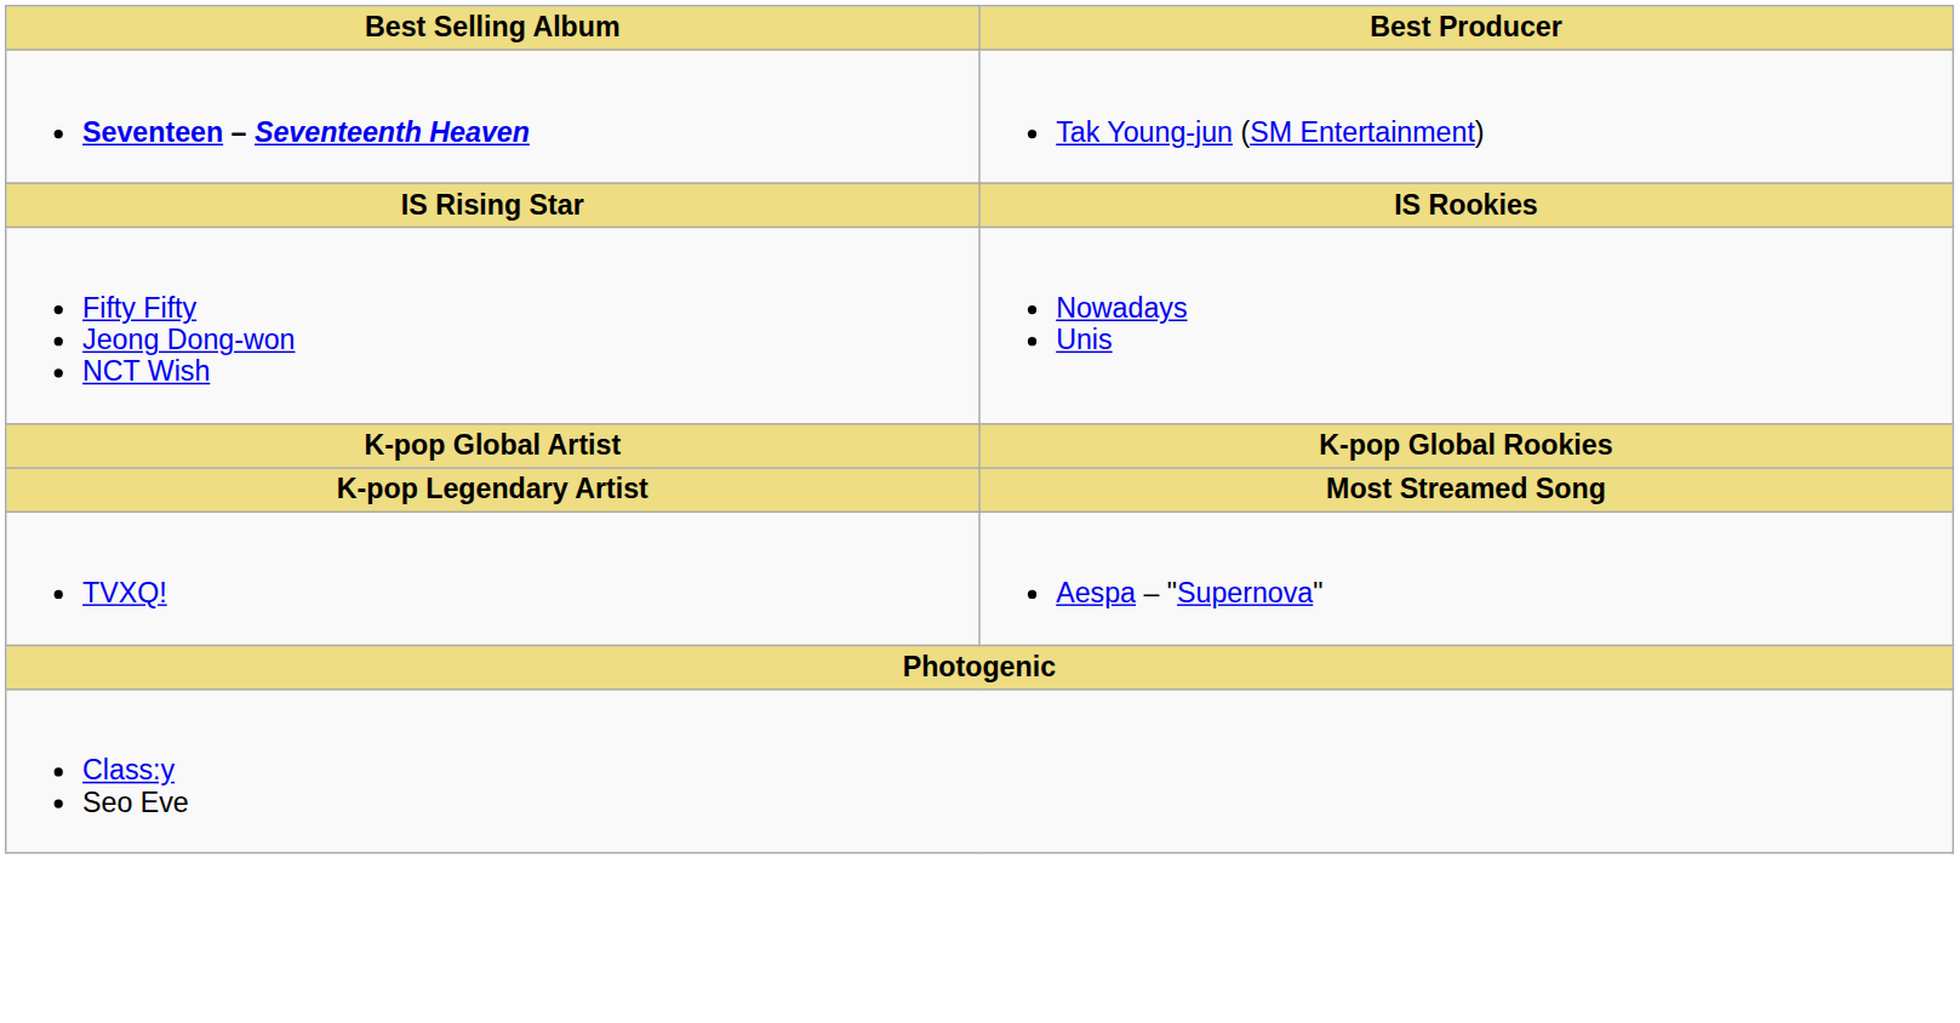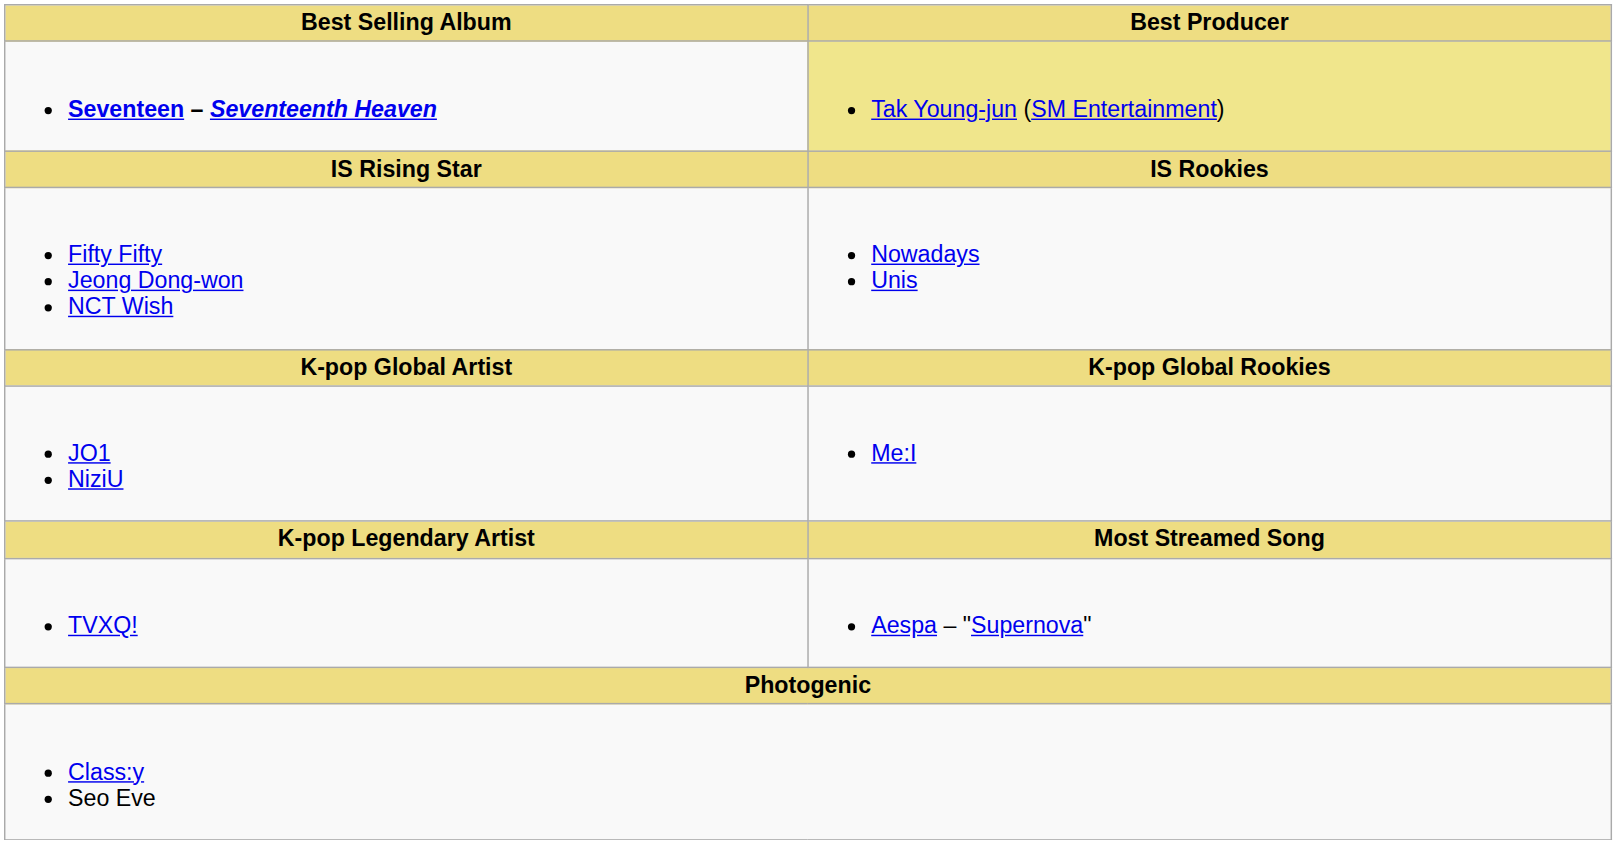Seventeen – Seventeenth Heaven | Best Producer: no background -> khaki background
+ row: JO1 NiziU | Me:I
